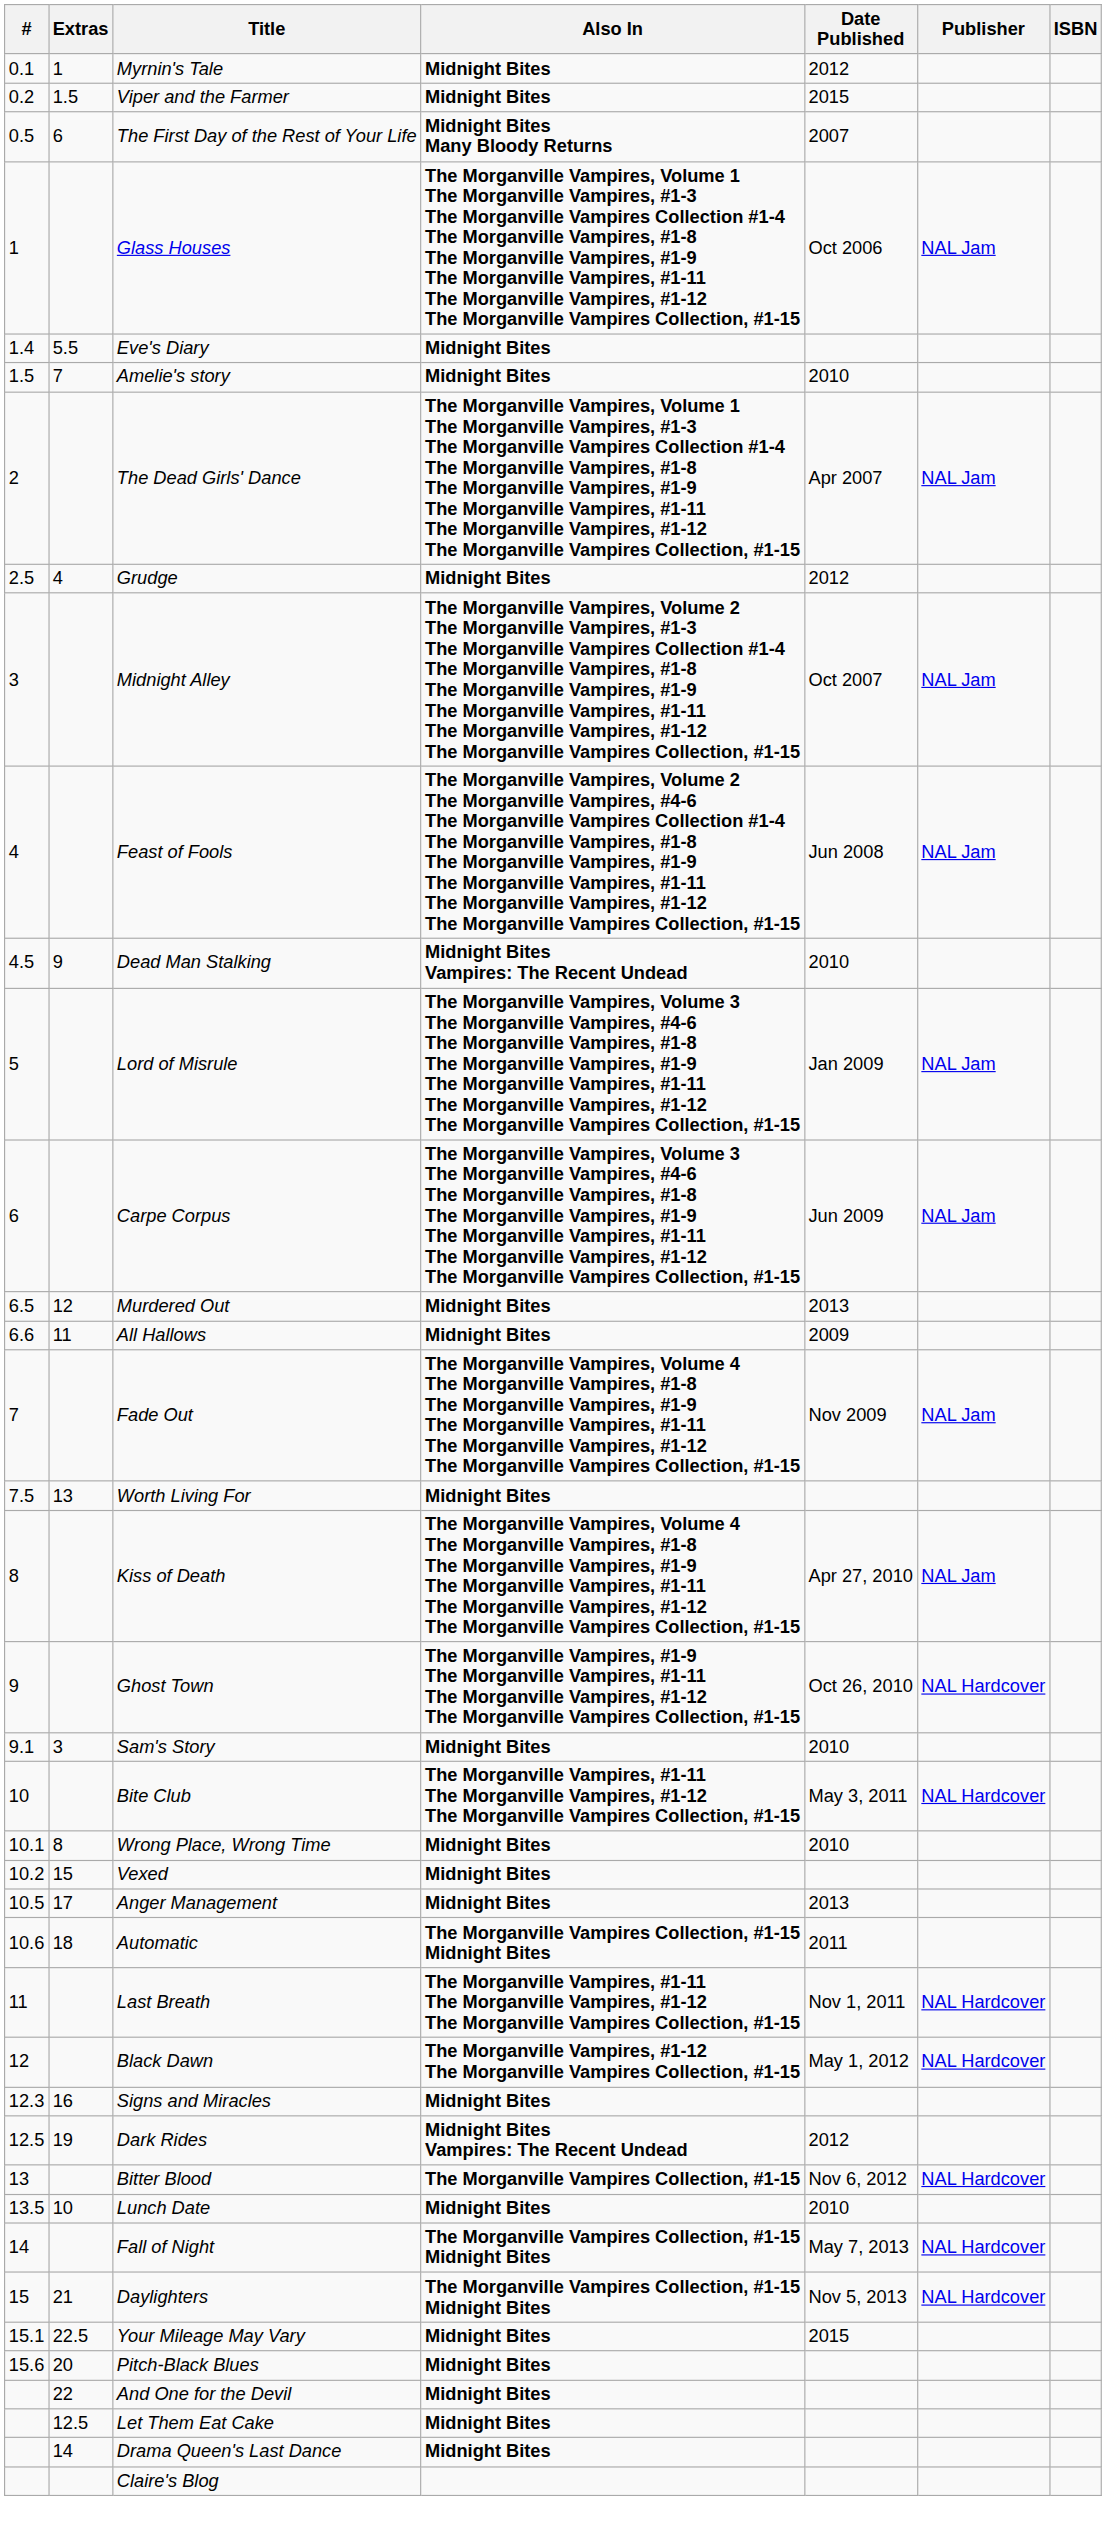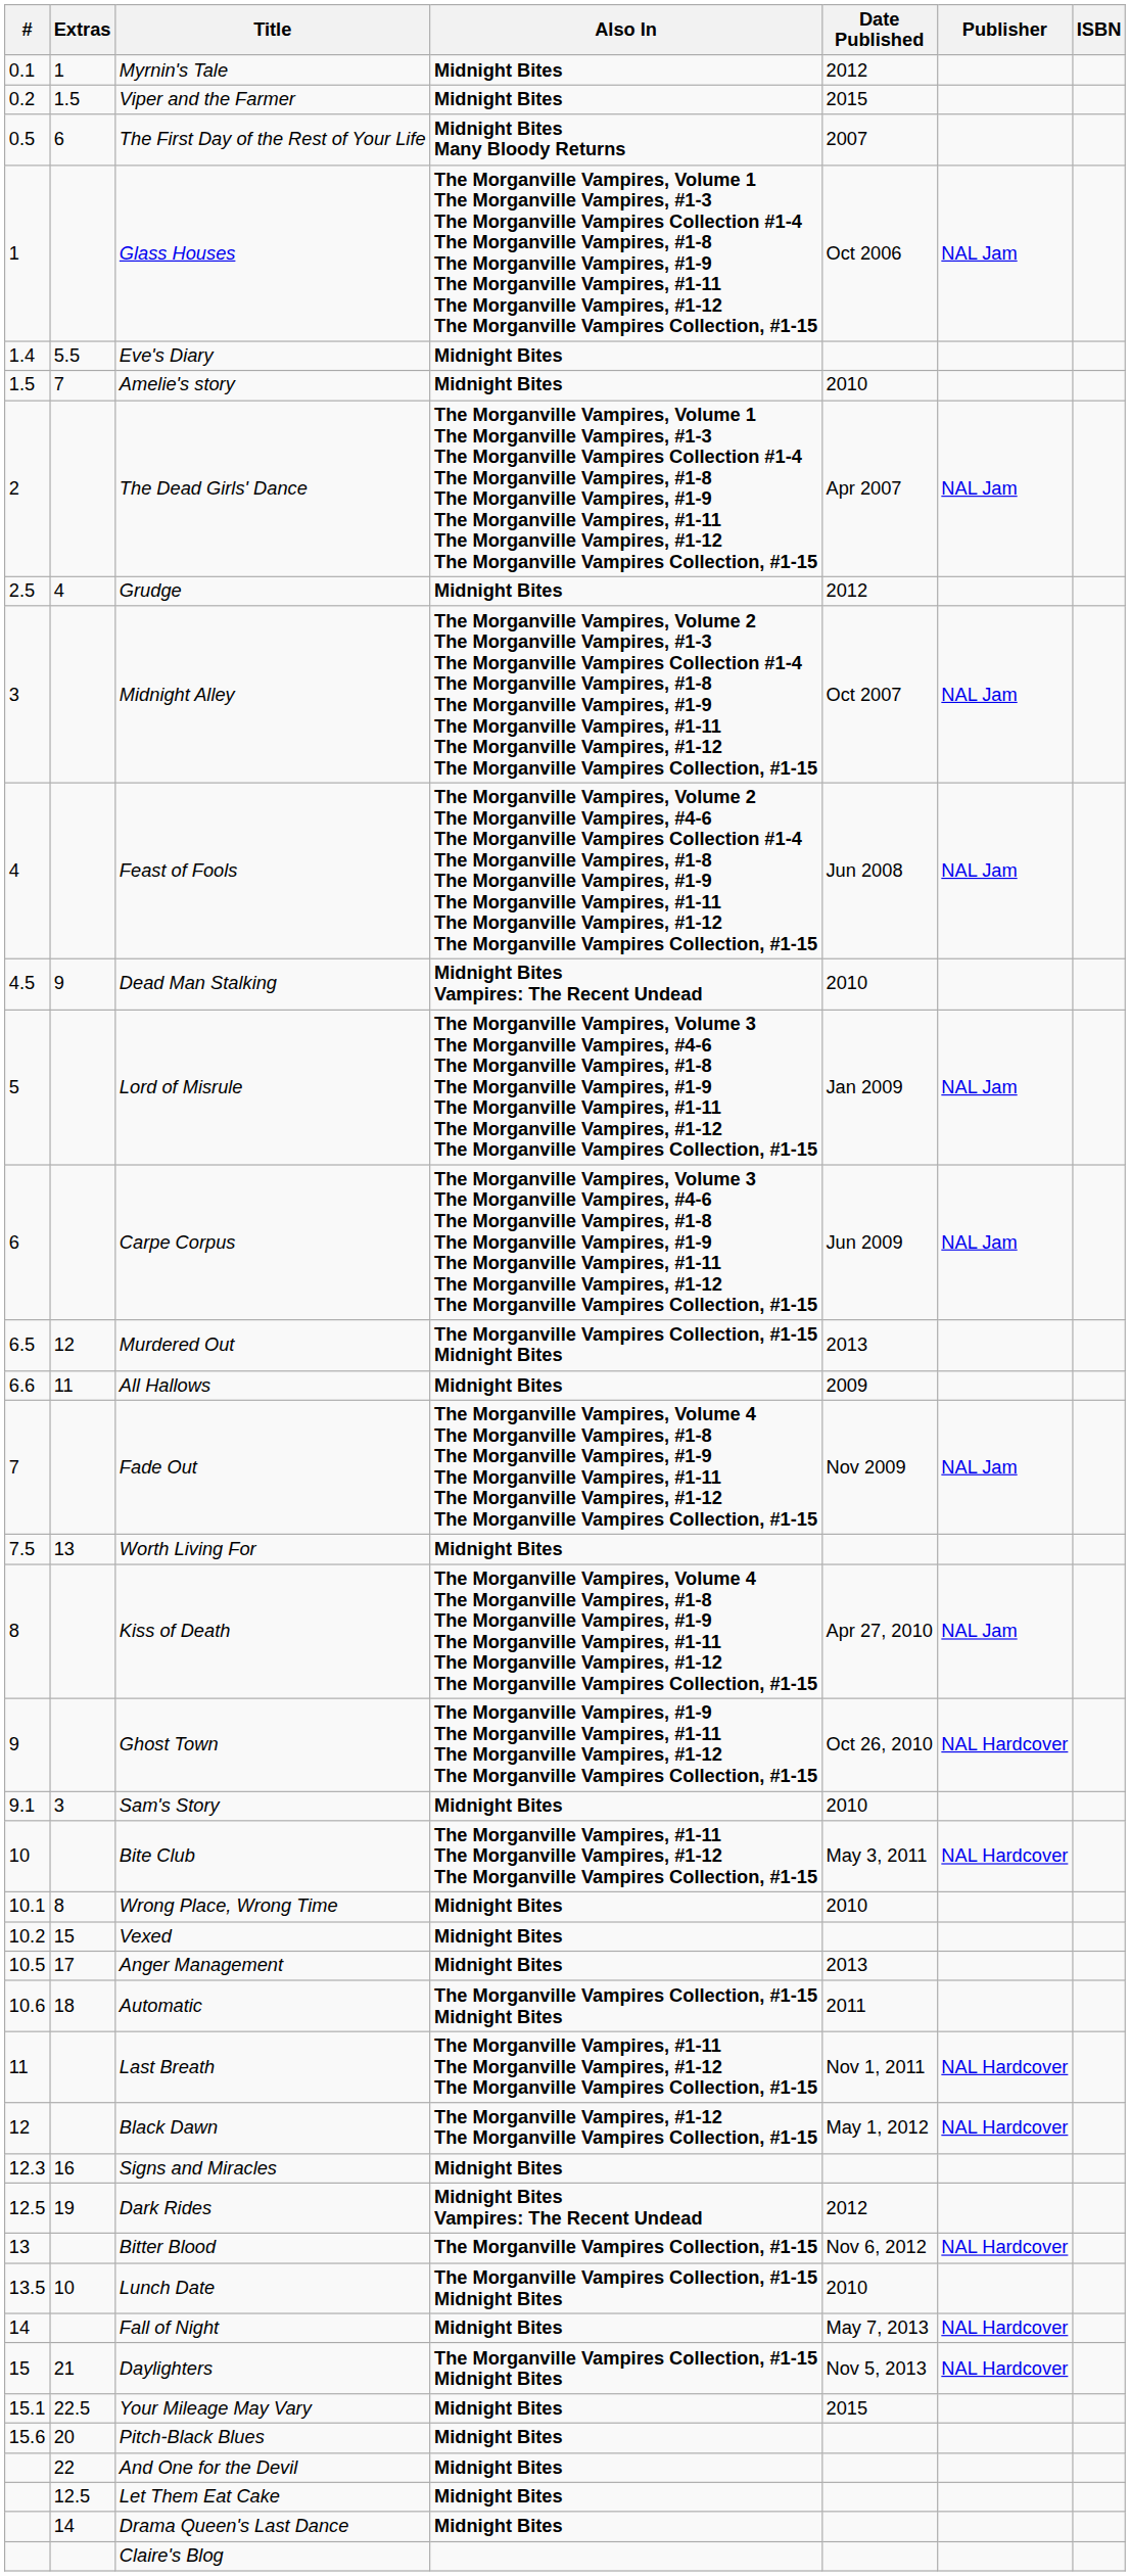Murdered Out | Also In: Midnight Bites -> The Morganville Vampires Collection, #1-15 Midnight Bites
Lunch Date | Also In: Midnight Bites -> The Morganville Vampires Collection, #1-15 Midnight Bites
Fall of Night | Also In: The Morganville Vampires Collection, #1-15 Midnight Bites -> Midnight Bites
